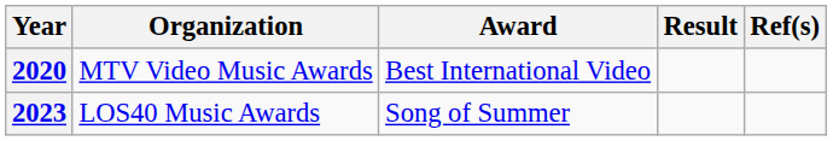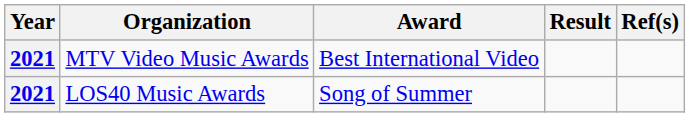MTV Video Music Awards | Year: 2020 -> 2021
LOS40 Music Awards | Year: 2023 -> 2021
